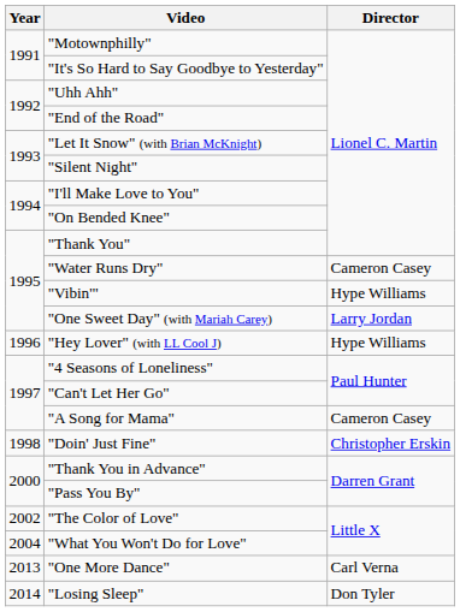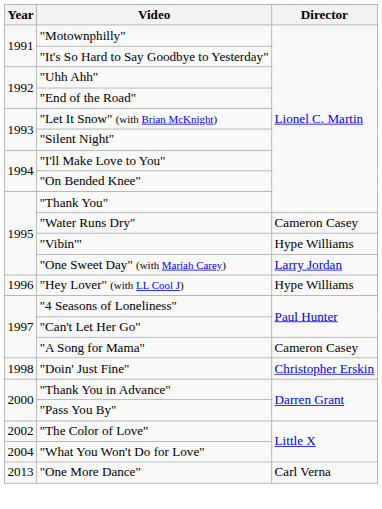- row: 2014 | "Losing Sleep" | Don Tyler
